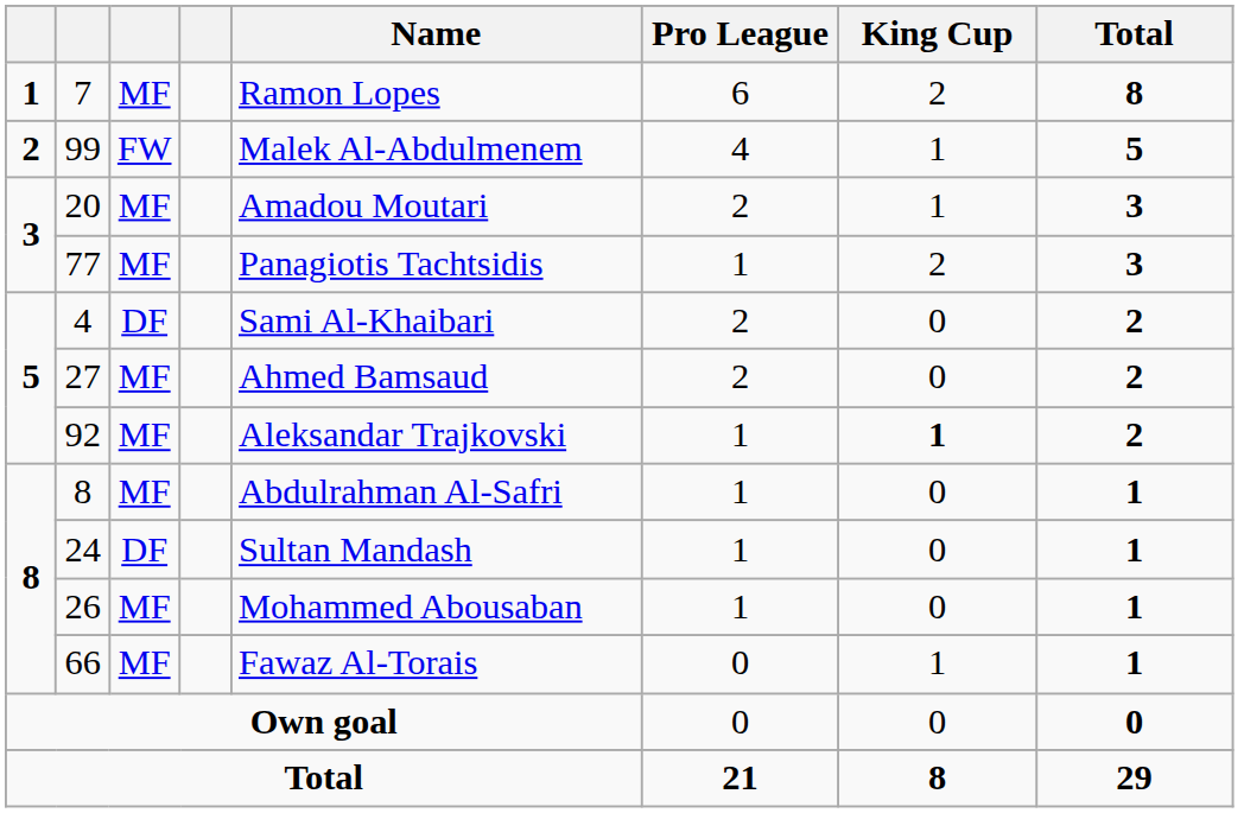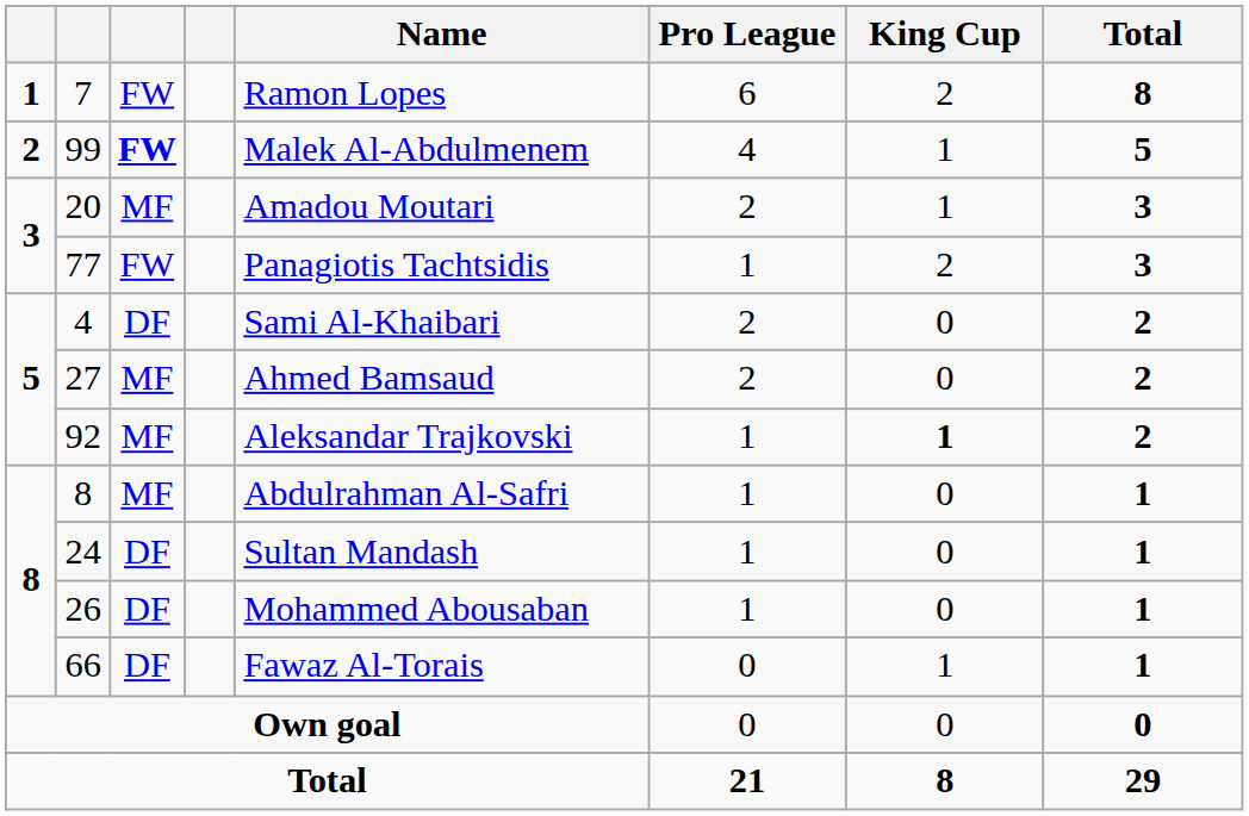7 | column 3: MF -> FW
99 | column 3: normal -> bold
77 | column 3: MF -> FW
26 | column 3: MF -> DF
66 | column 3: MF -> DF
